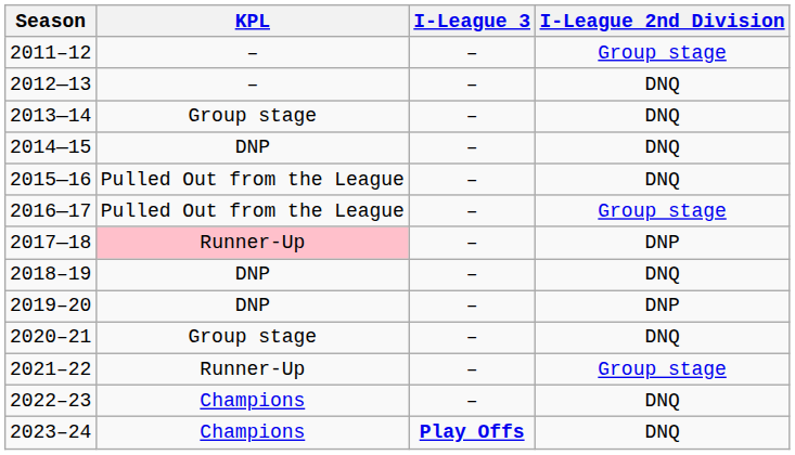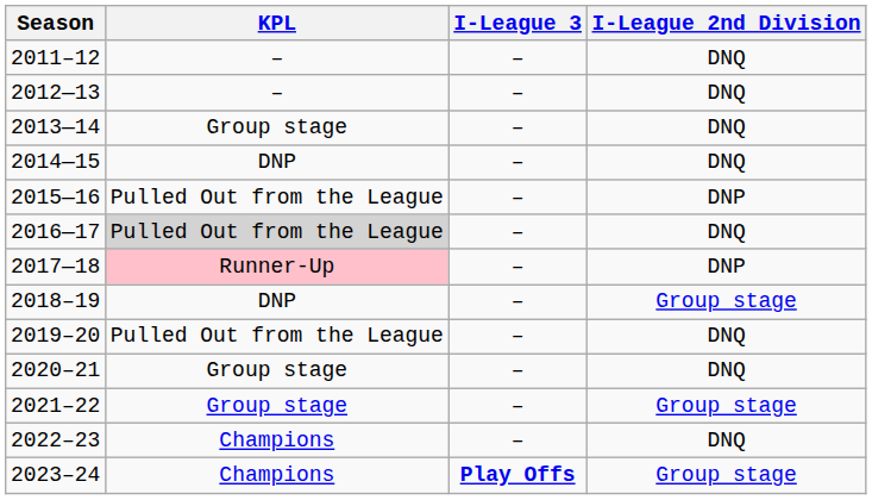2011–12 | I-League 2nd Division: Group stage -> DNQ
2015—16 | I-League 2nd Division: DNQ -> DNP
2016—17 | KPL: no background -> lightgrey background
2016—17 | I-League 2nd Division: Group stage -> DNQ
2018–19 | I-League 2nd Division: DNQ -> Group stage
2019–20 | KPL: DNP -> Pulled Out from the League
2019–20 | I-League 2nd Division: DNP -> DNQ
2021–22 | KPL: Runner-Up -> Group stage
2023–24 | I-League 2nd Division: DNQ -> Group stage
